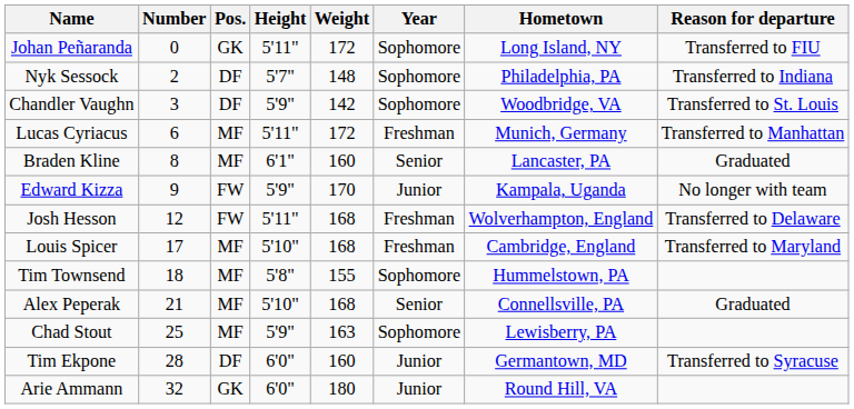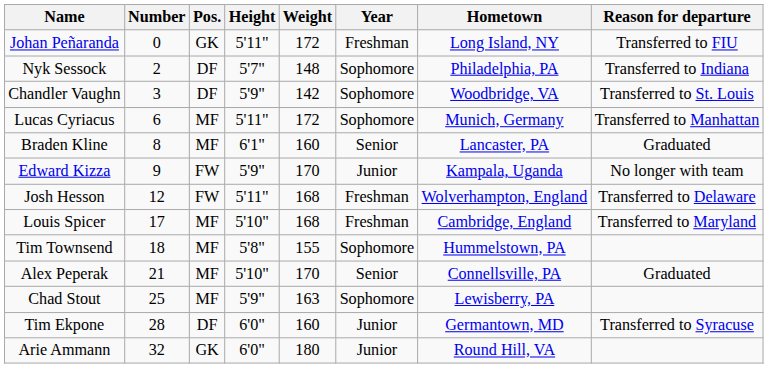Johan Peñaranda | Year: Sophomore -> Freshman
Lucas Cyriacus | Year: Freshman -> Sophomore
Alex Peperak | Weight: 168 -> 170
